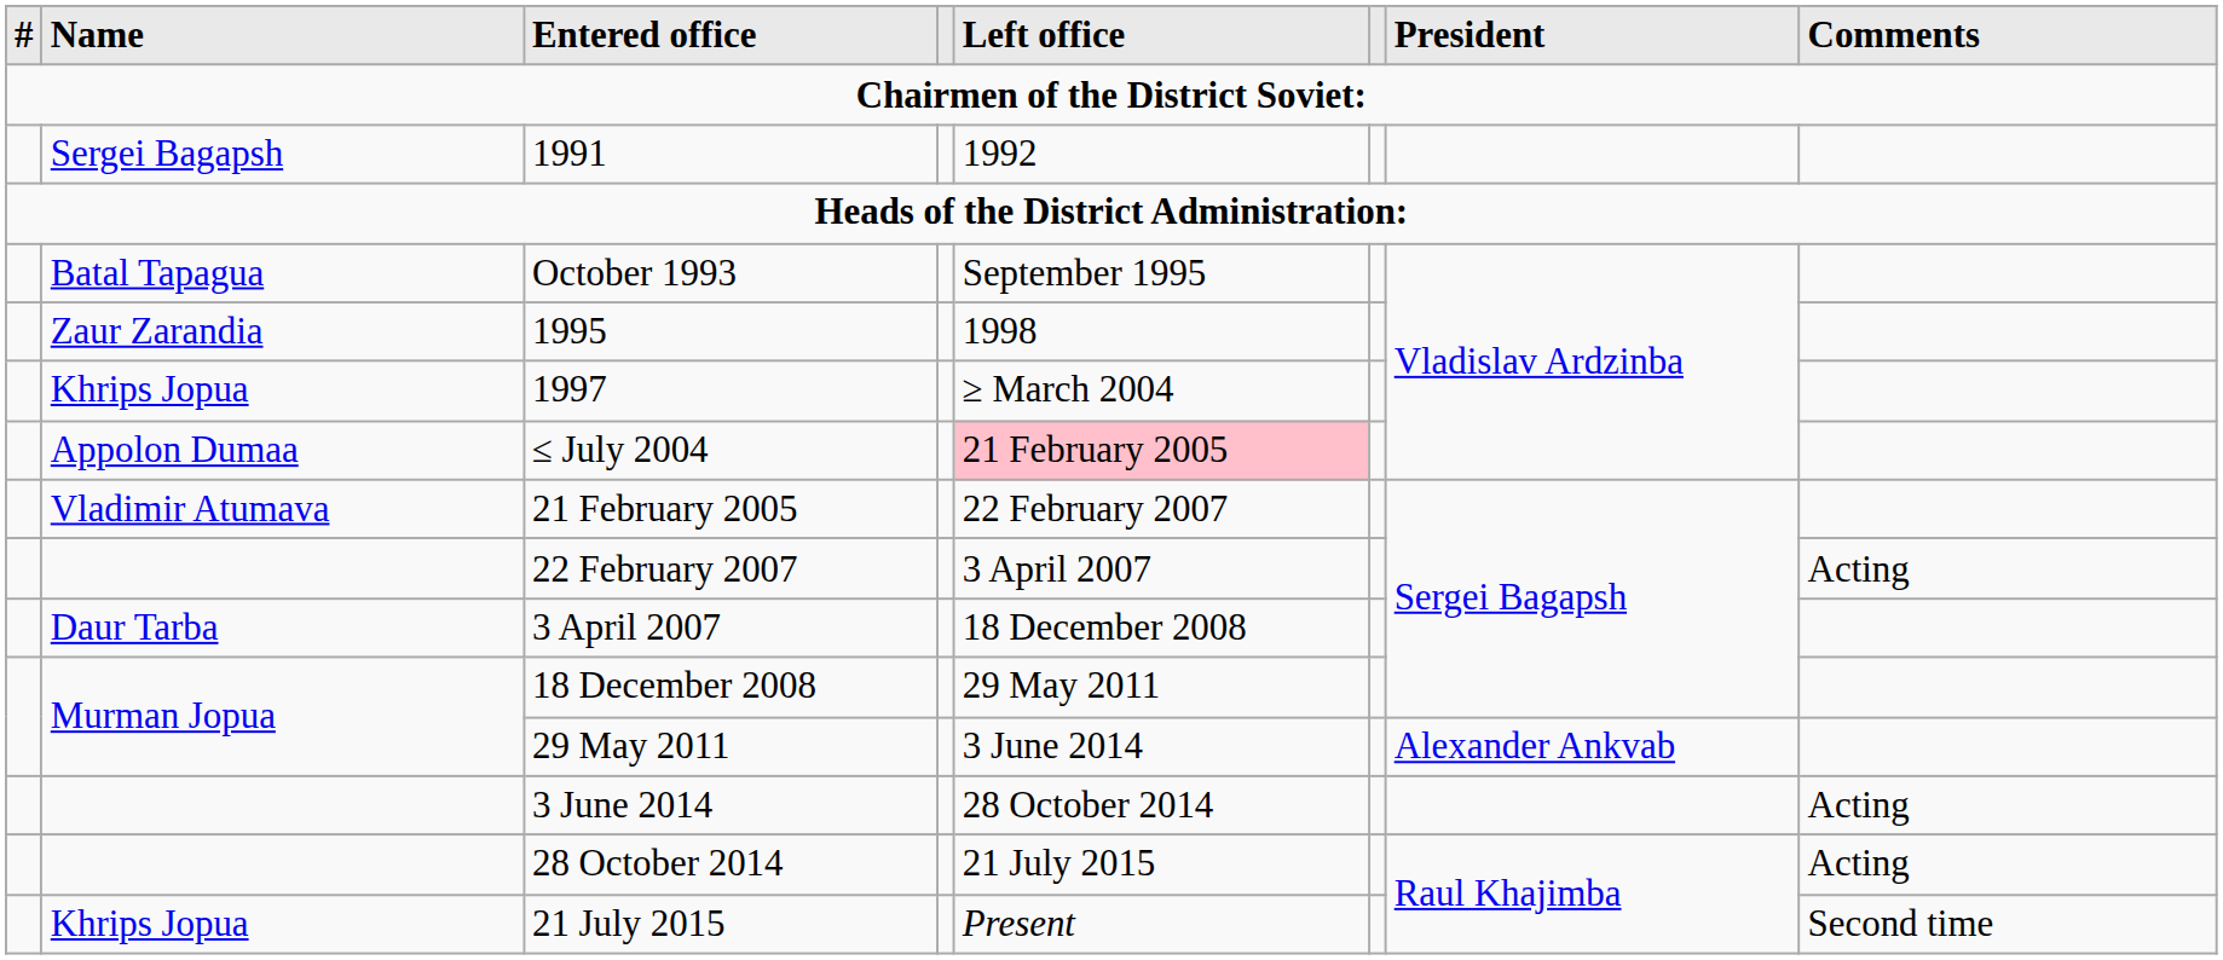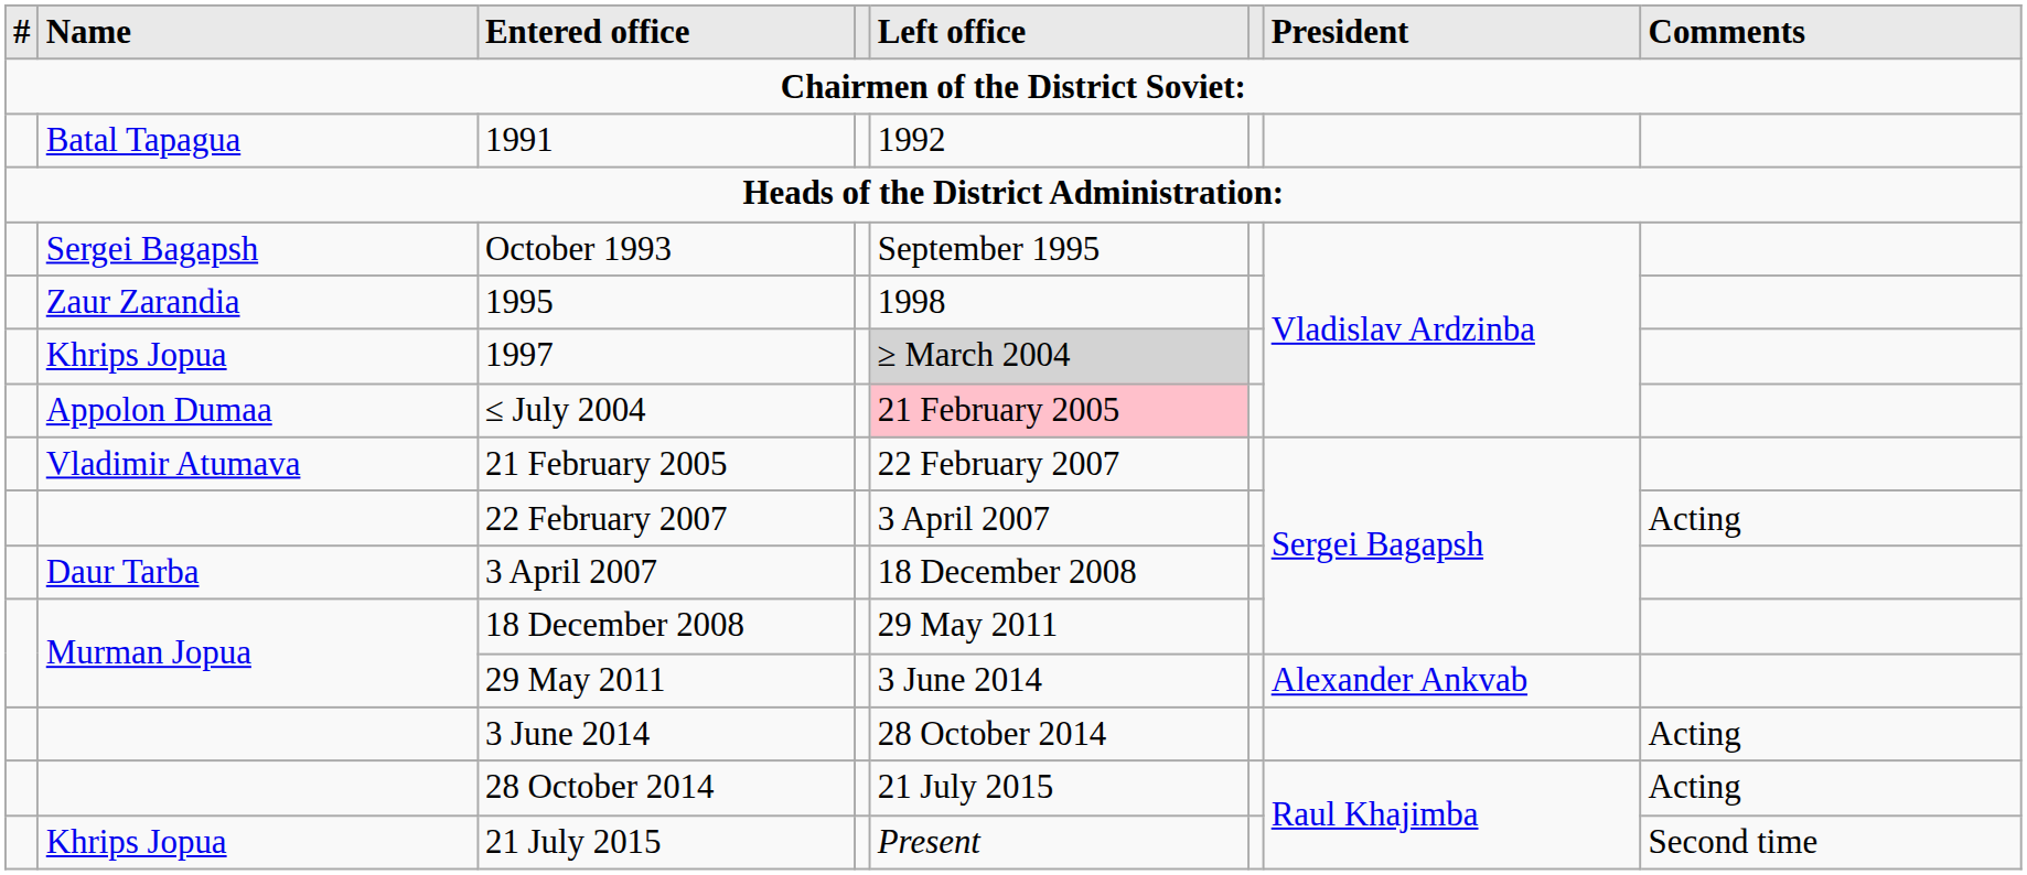1991 | column 2: Sergei Bagapsh -> Batal Tapagua
October 1993 | column 2: Batal Tapagua -> Sergei Bagapsh
1997 | column 5: no background -> lightgrey background
